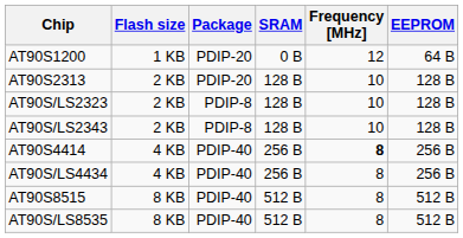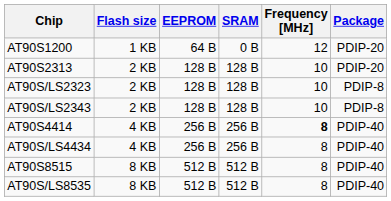columns swapped: EEPROM <-> Package
